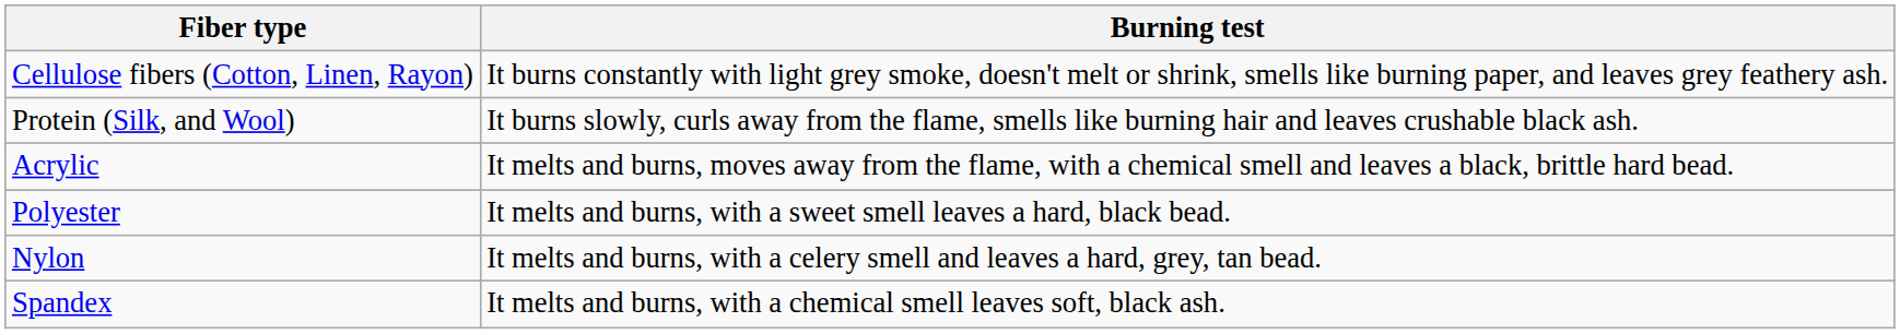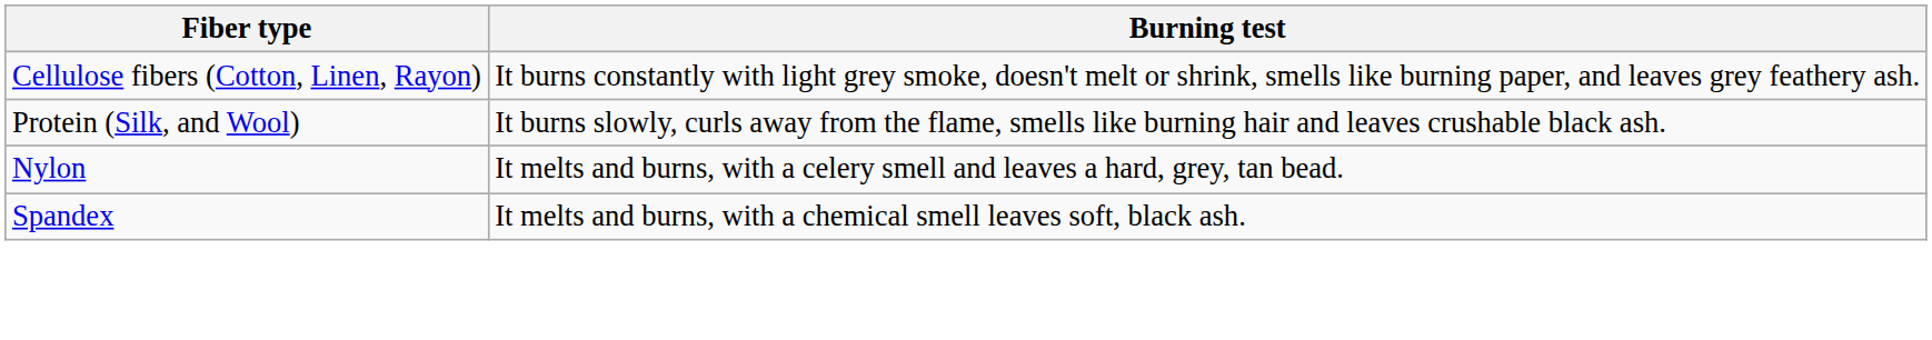- row: Acrylic | It melts and burns, moves away from the flame, with a chemical smell and leaves a black, brittle hard bead.
- row: Polyester | It melts and burns, with a sweet smell leaves a hard, black bead.
